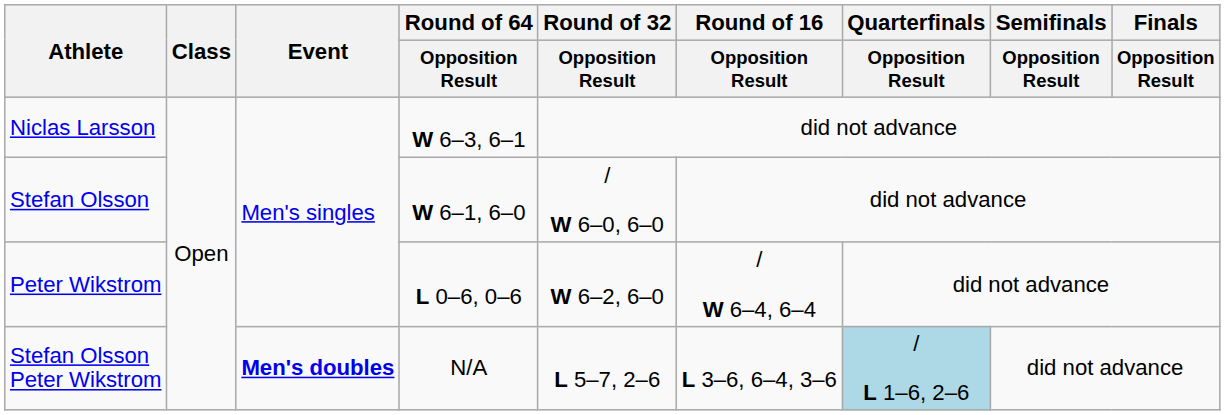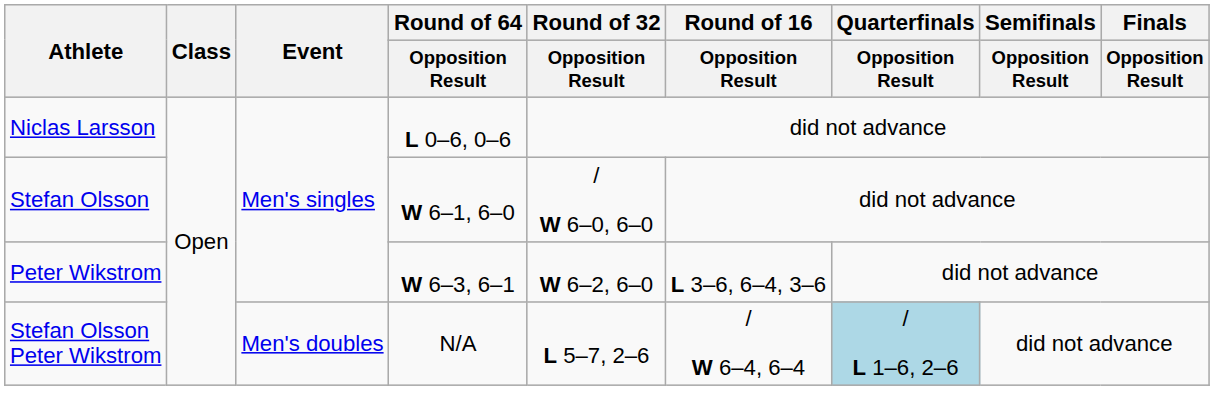Niclas Larsson | Round of 64 / Opposition Result: W 6–3, 6–1 -> L 0–6, 0–6
Peter Wikstrom | Round of 64 / Opposition Result: L 0–6, 0–6 -> W 6–3, 6–1
Peter Wikstrom | Round of 16 / Opposition Result: / W 6–4, 6–4 -> L 3–6, 6–4, 3–6
Stefan Olsson Peter Wikstrom | Event: bold -> normal
Stefan Olsson Peter Wikstrom | Round of 16 / Opposition Result: L 3–6, 6–4, 3–6 -> / W 6–4, 6–4
